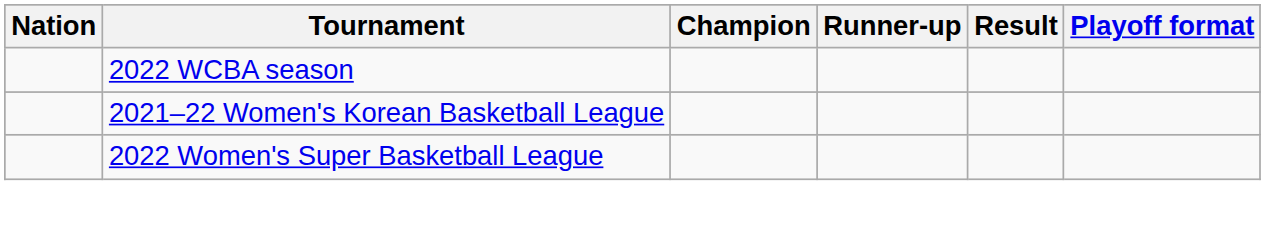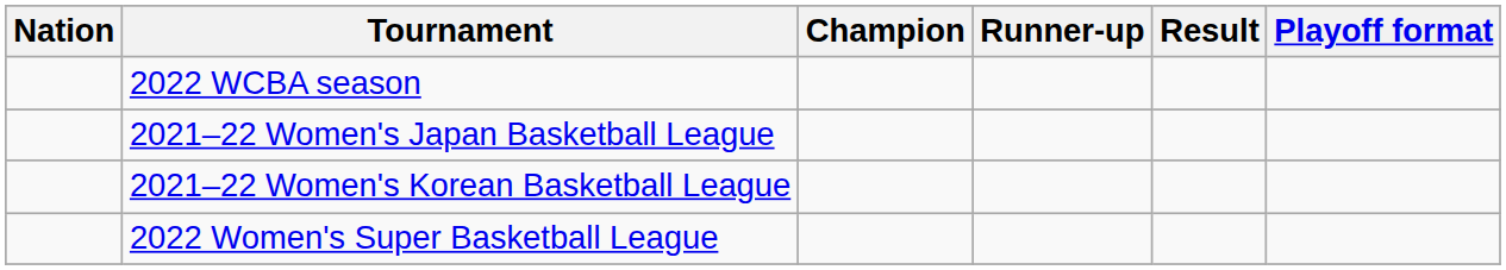+ row: 2021–22 Women's Japan Basketball League
